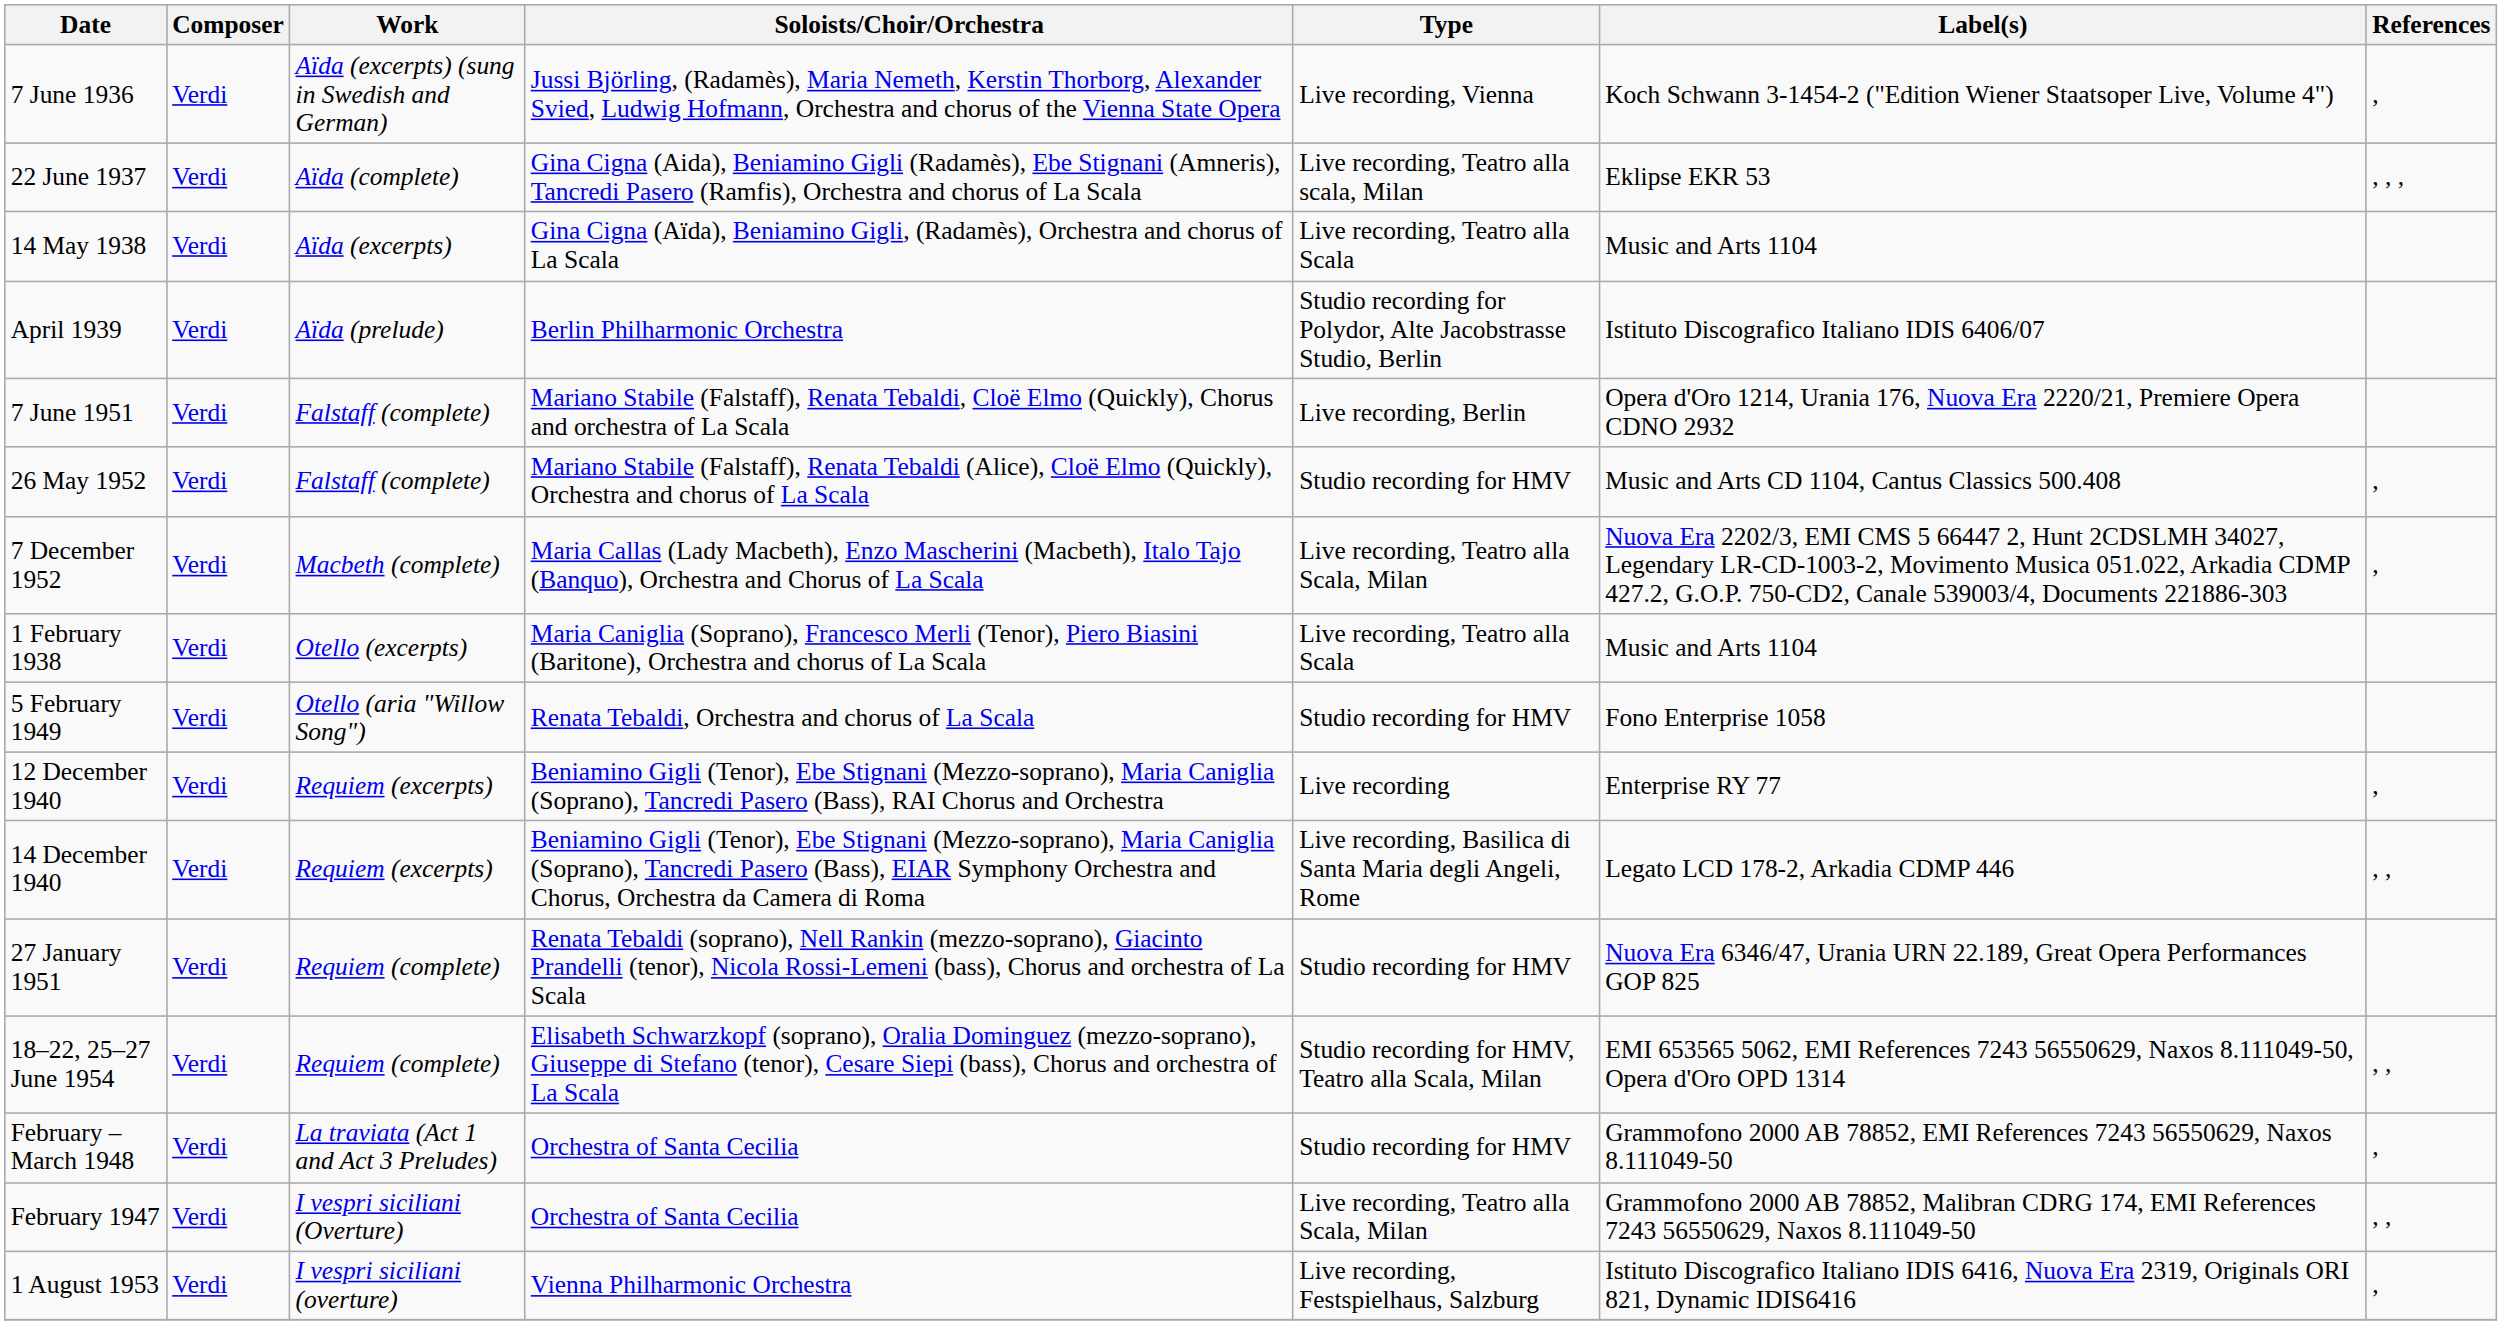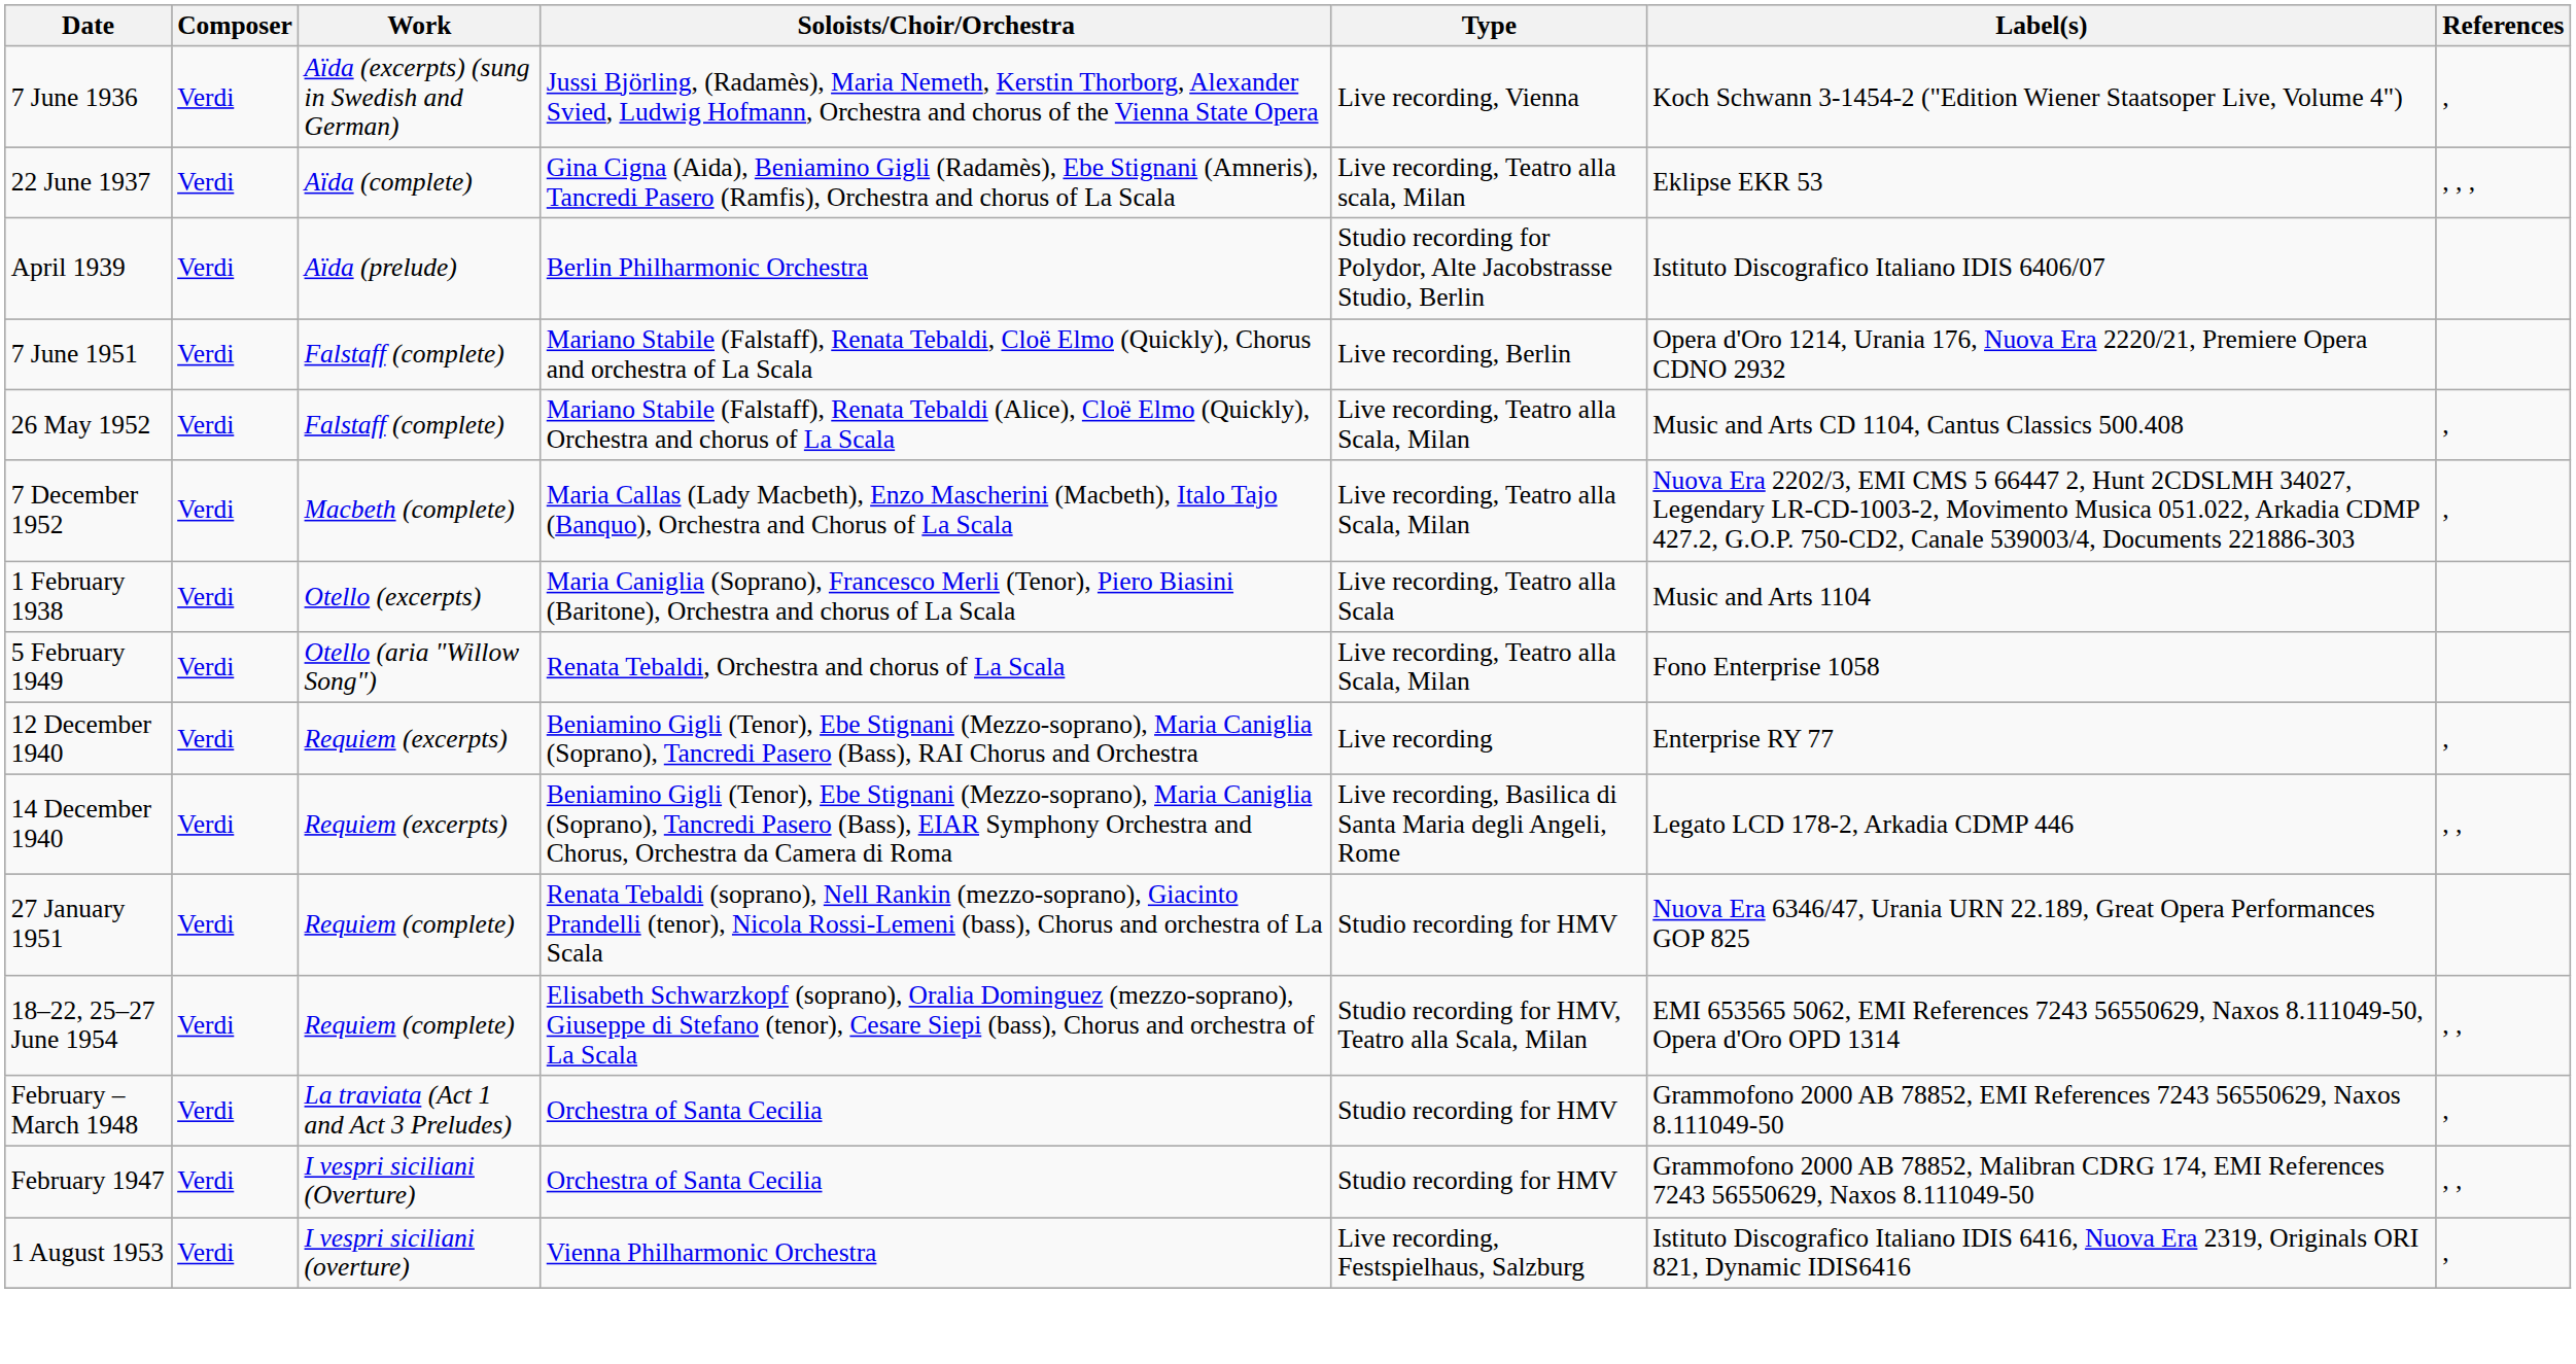- row: 14 May 1938 | Verdi | Aïda (excerpts) | Gina Cigna (Aïda), Beniamino Gigli, (Radamès), Orchestra and chorus of La Scala | Live recording, Teatro alla Scala | Music and Arts 1104
26 May 1952 | Type: Studio recording for HMV -> Live recording, Teatro alla Scala, Milan
5 February 1949 | Type: Studio recording for HMV -> Live recording, Teatro alla Scala, Milan
February 1947 | Type: Live recording, Teatro alla Scala, Milan -> Studio recording for HMV
